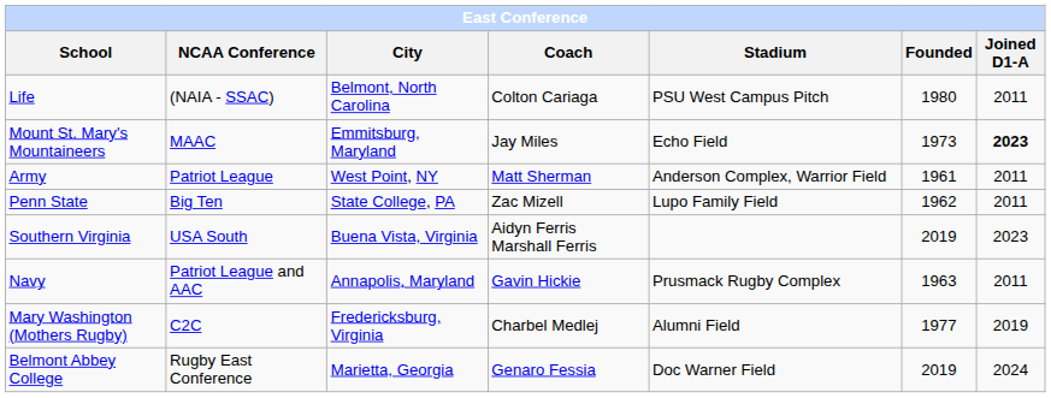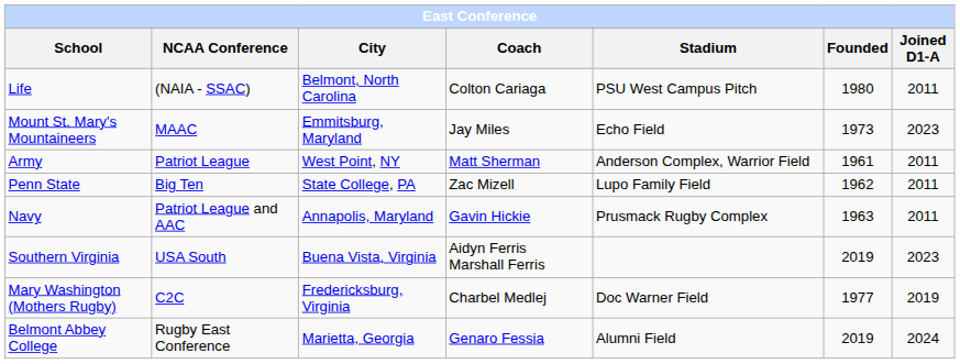Mount St. Mary's Mountaineers | Joined D1-A: bold -> normal
rows swapped: Southern Virginia <-> Navy
Mary Washington (Mothers Rugby) | Stadium: Alumni Field -> Doc Warner Field
Belmont Abbey College | Stadium: Doc Warner Field -> Alumni Field
